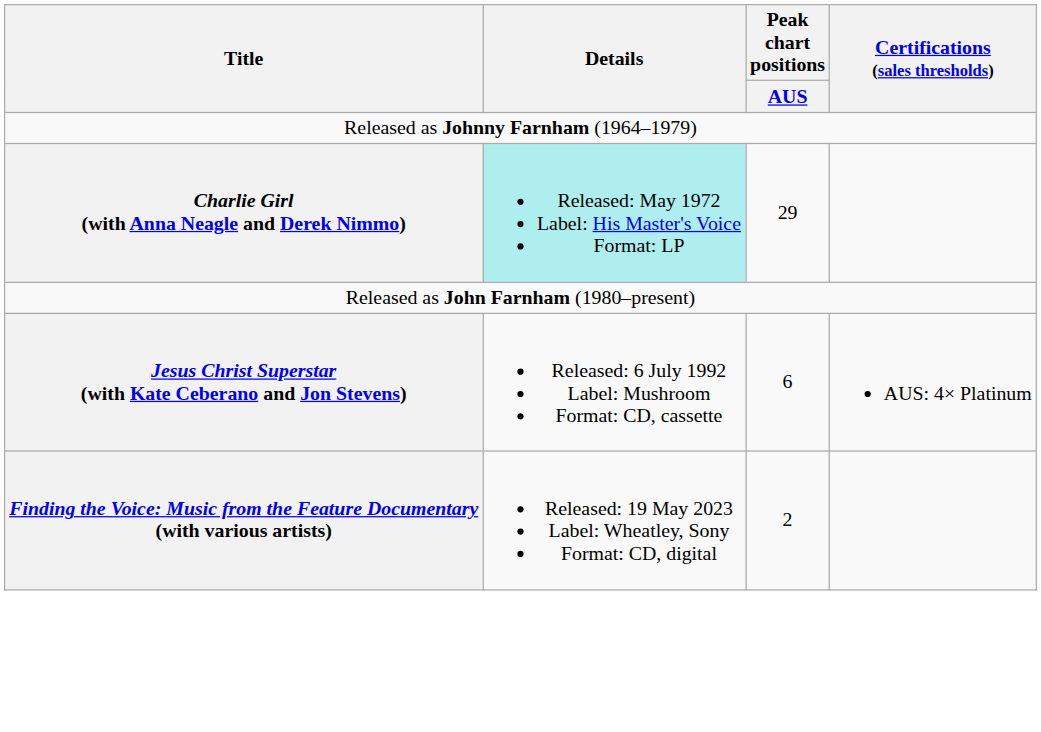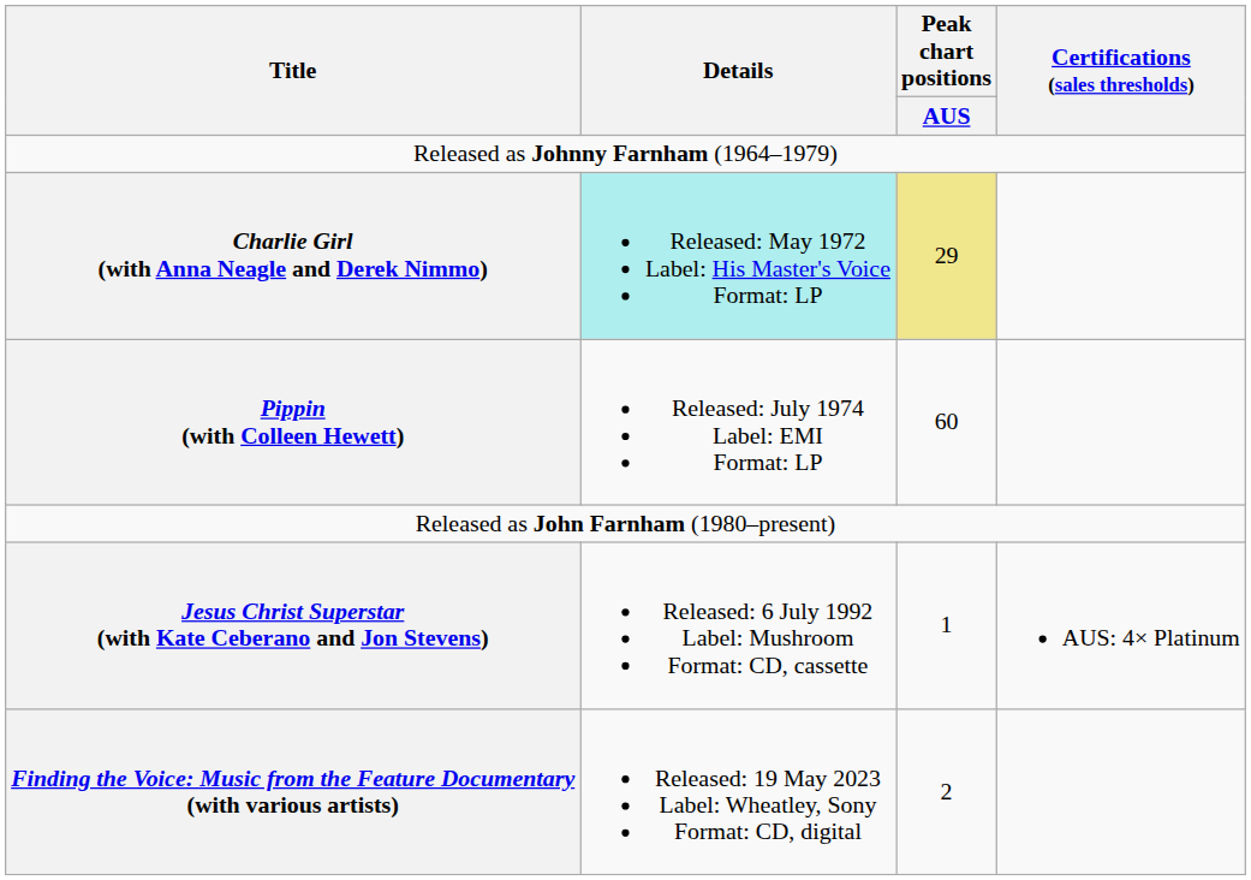Charlie Girl (with Anna Neagle and Derek Nimmo) | Peak chart positions / AUS: no background -> khaki background
+ row: Pippin (with Colleen Hewett) | Released: July 1974 Label: EMI Format: LP | 60
Jesus Christ Superstar (with Kate Ceberano and Jon Stevens) | Peak chart positions / AUS: 6 -> 1
